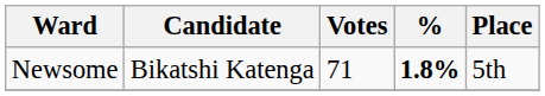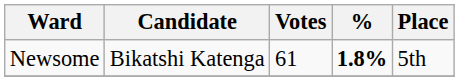Newsome | Votes: 71 -> 61
